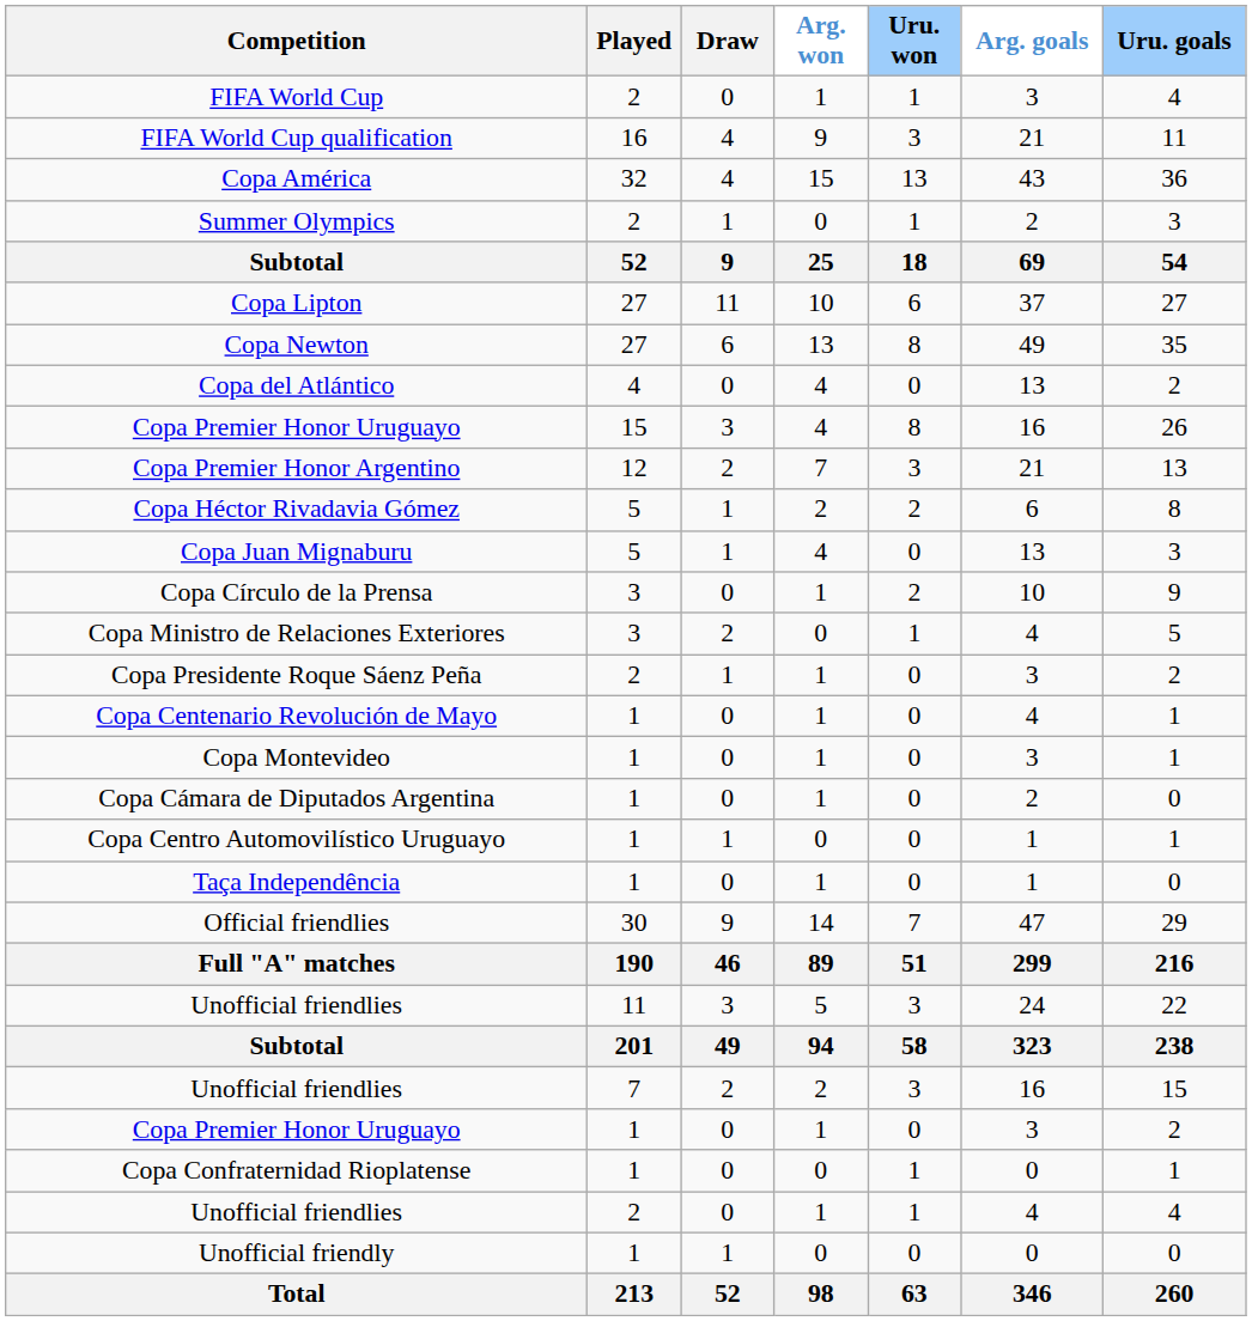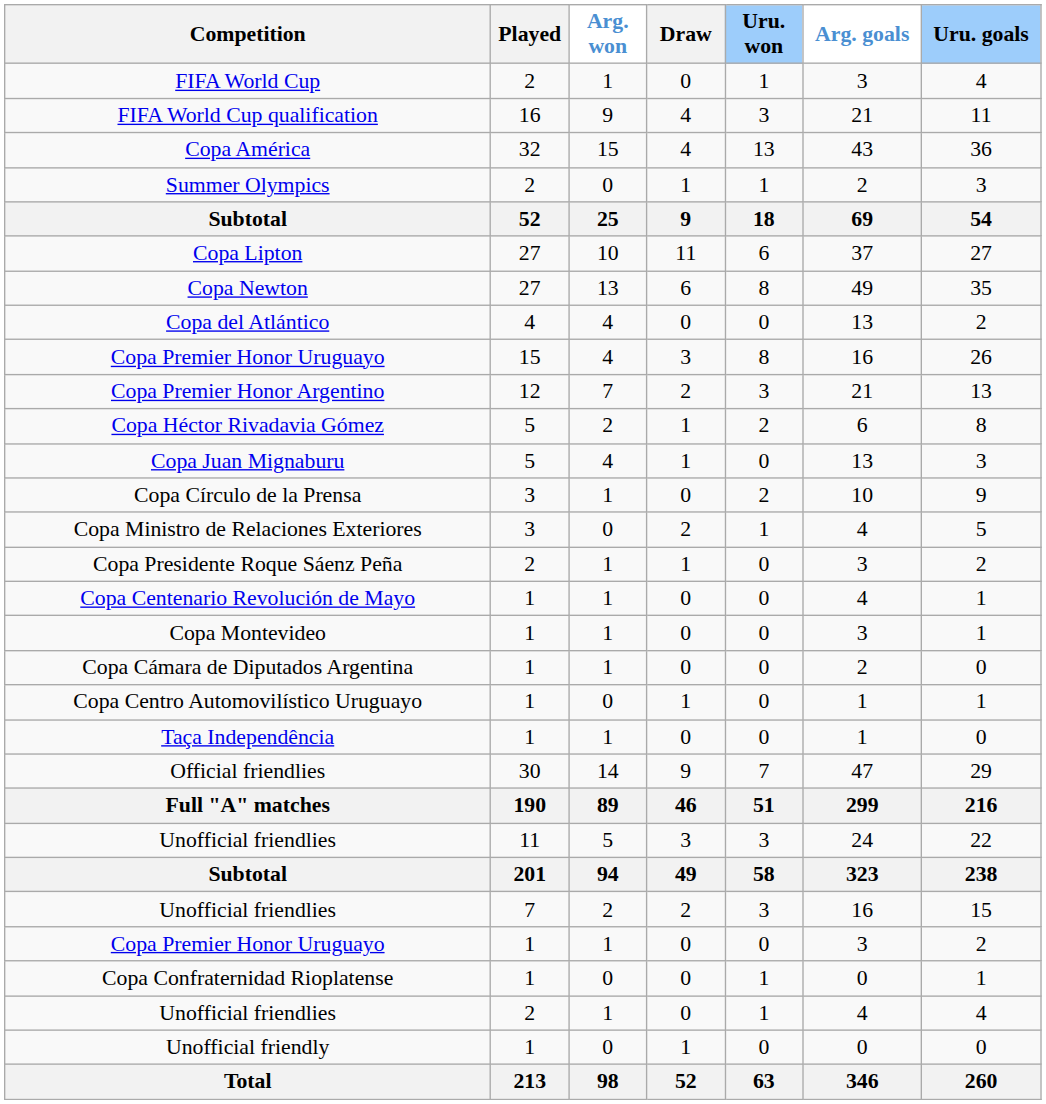columns swapped: Arg. won <-> Draw
